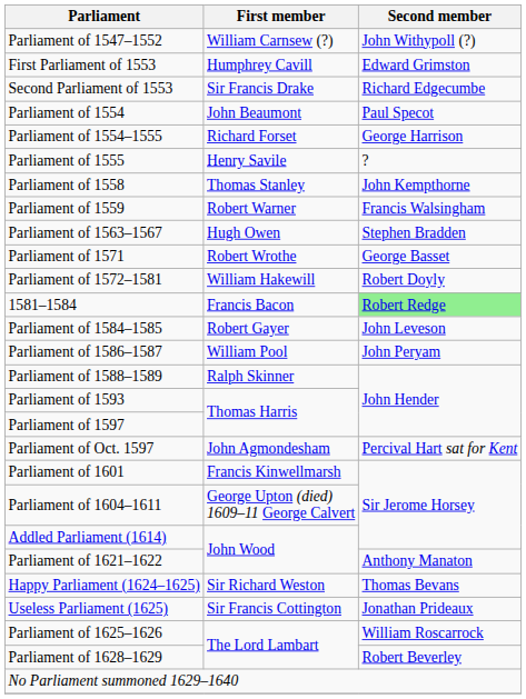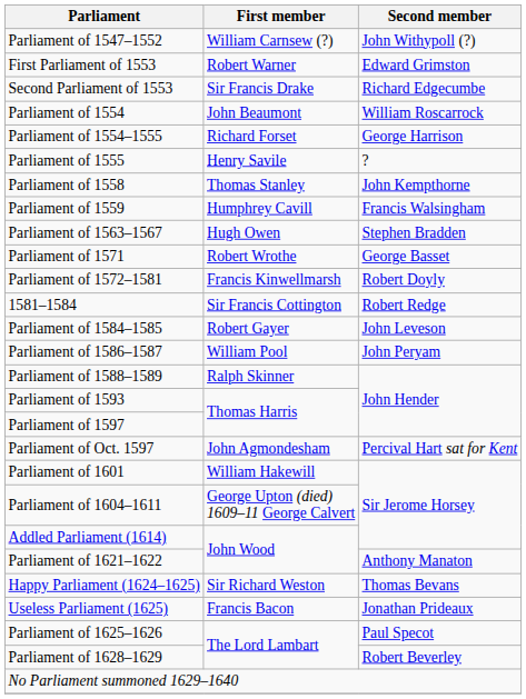First Parliament of 1553 | First member: Humphrey Cavill -> Robert Warner
Parliament of 1554 | Second member: Paul Specot -> William Roscarrock
Parliament of 1559 | First member: Robert Warner -> Humphrey Cavill
Parliament of 1572–1581 | First member: William Hakewill -> Francis Kinwellmarsh
1581–1584 | First member: Francis Bacon -> Sir Francis Cottington
1581–1584 | Second member: lightgreen background -> no background
Parliament of 1601 | First member: Francis Kinwellmarsh -> William Hakewill
Useless Parliament (1625) | First member: Sir Francis Cottington -> Francis Bacon
Parliament of 1625–1626 | Second member: William Roscarrock -> Paul Specot
